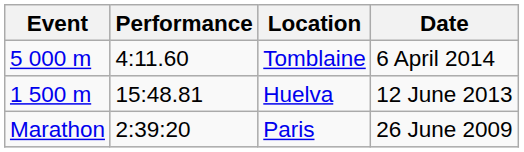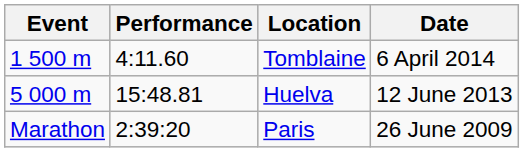Tomblaine | Event: 5 000 m -> 1 500 m
Huelva | Event: 1 500 m -> 5 000 m
